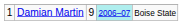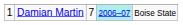Damian Martin | column 3: 9 -> 7
